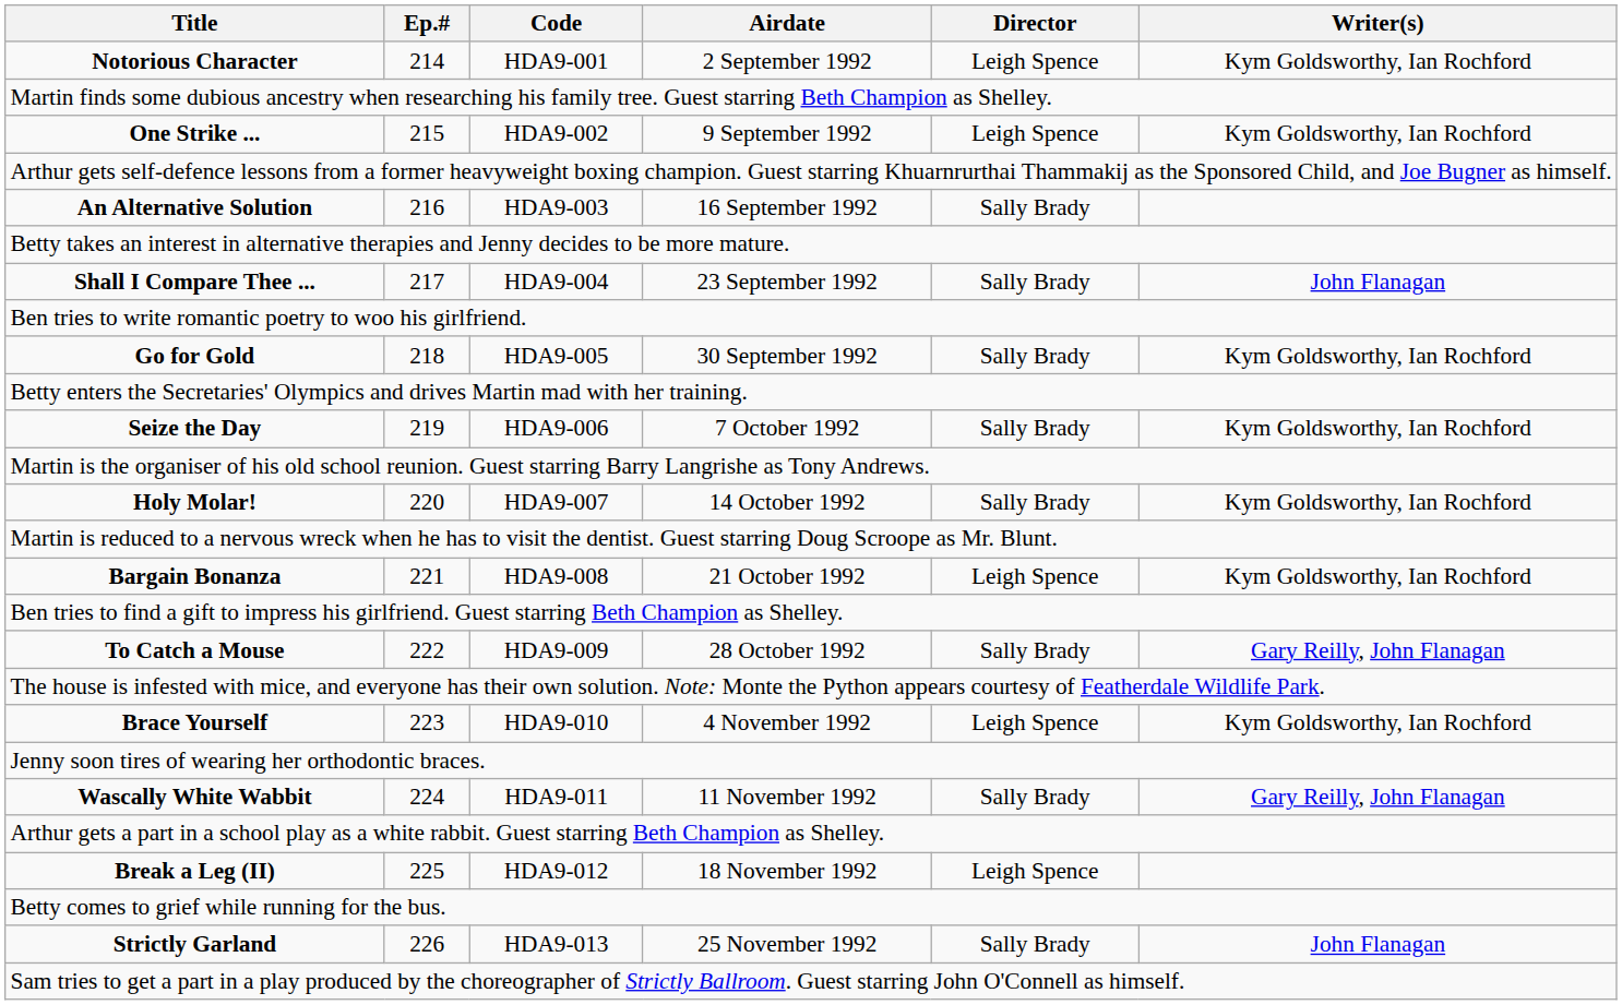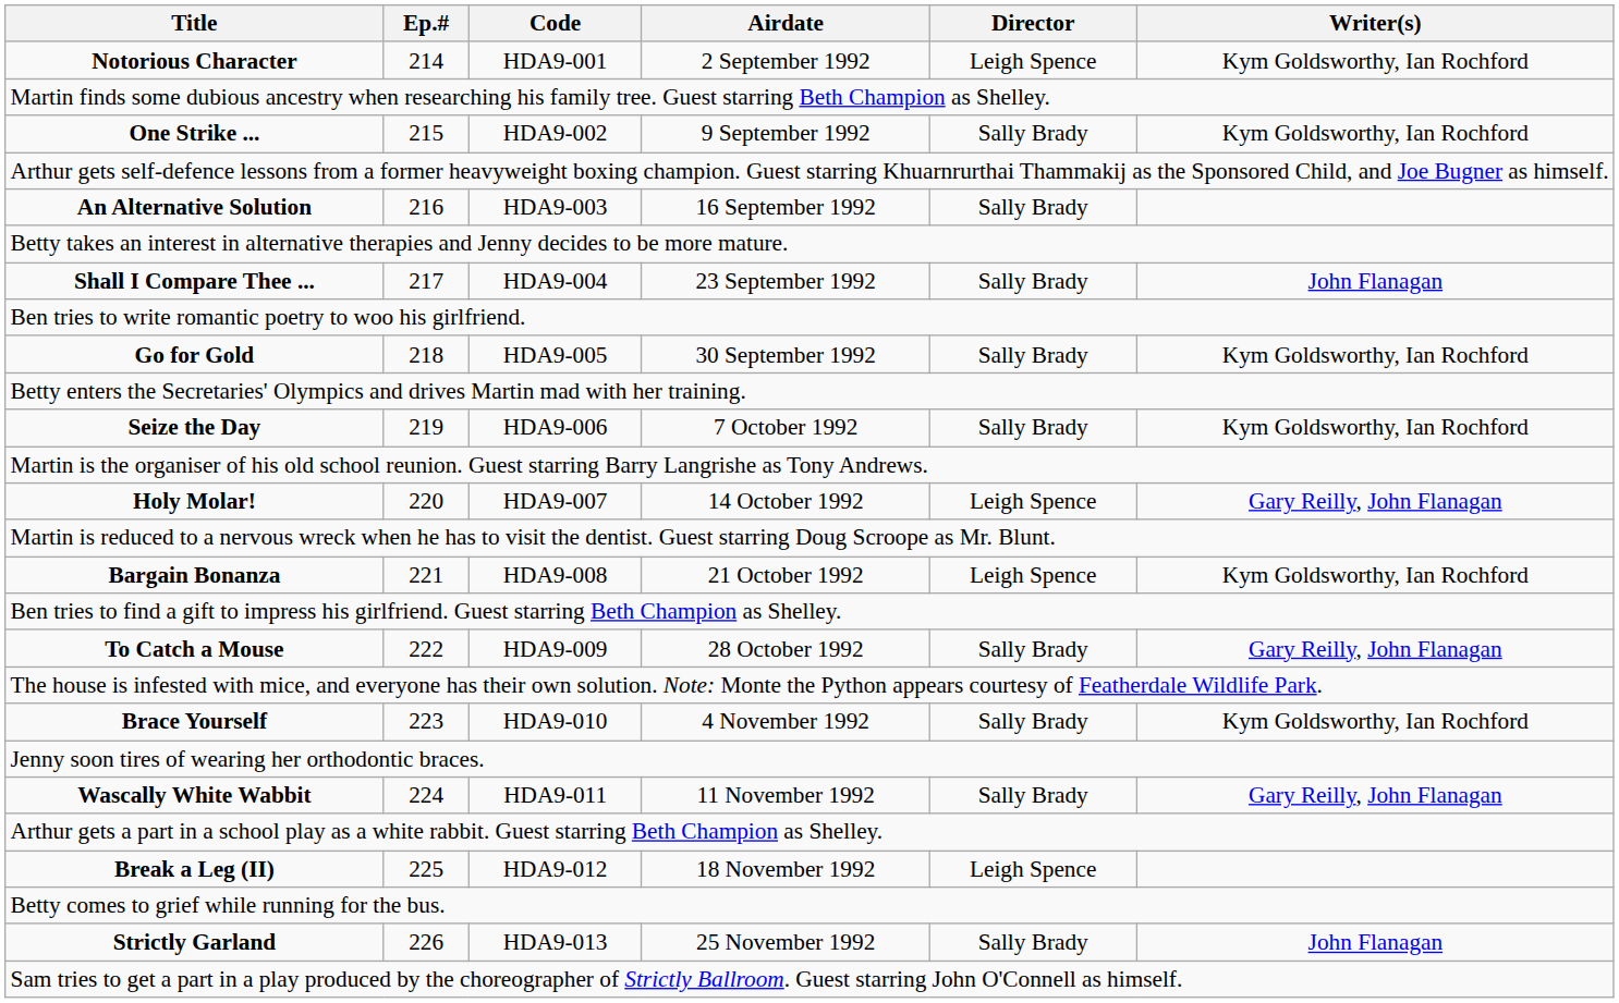One Strike ... | Director: Leigh Spence -> Sally Brady
Holy Molar! | Director: Sally Brady -> Leigh Spence
Holy Molar! | Writer(s): Kym Goldsworthy, Ian Rochford -> Gary Reilly, John Flanagan
Brace Yourself | Director: Leigh Spence -> Sally Brady
